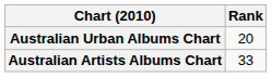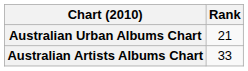Australian Urban Albums Chart | Rank: 20 -> 21
